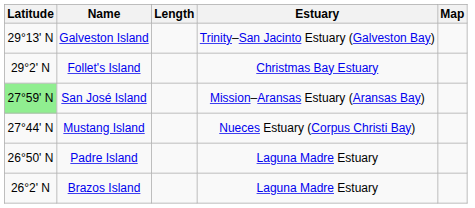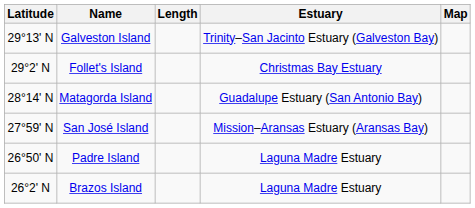+ row: 28°14' N | Matagorda Island | Guadalupe Estuary (San Antonio Bay)
San José Island | Latitude: lightgreen background -> no background
- row: 27°44' N | Mustang Island | Nueces Estuary (Corpus Christi Bay)
